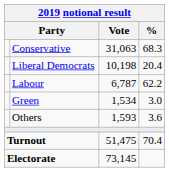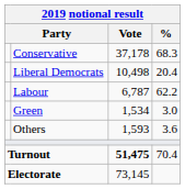Conservative | Vote: 31,063 -> 37,178
Liberal Democrats | Vote: 10,198 -> 10,498
Turnout | Vote: normal -> bold
